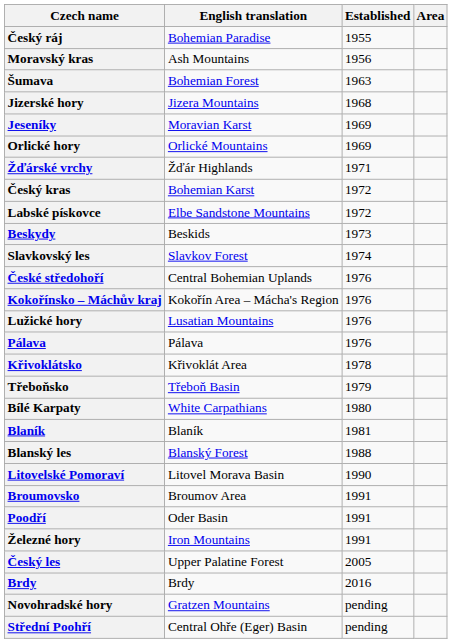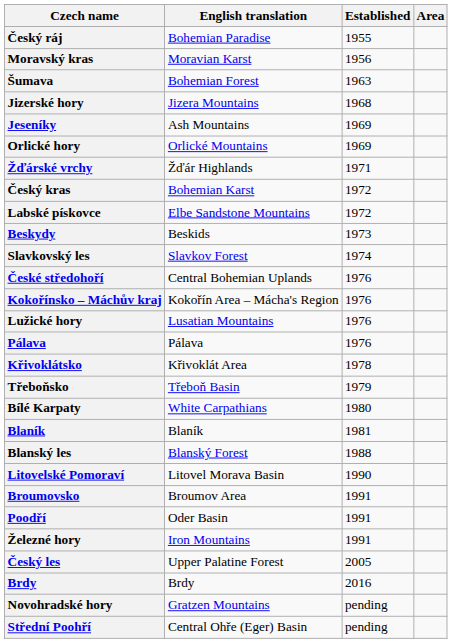Moravský kras | English translation: Ash Mountains -> Moravian Karst
Jeseníky | English translation: Moravian Karst -> Ash Mountains
